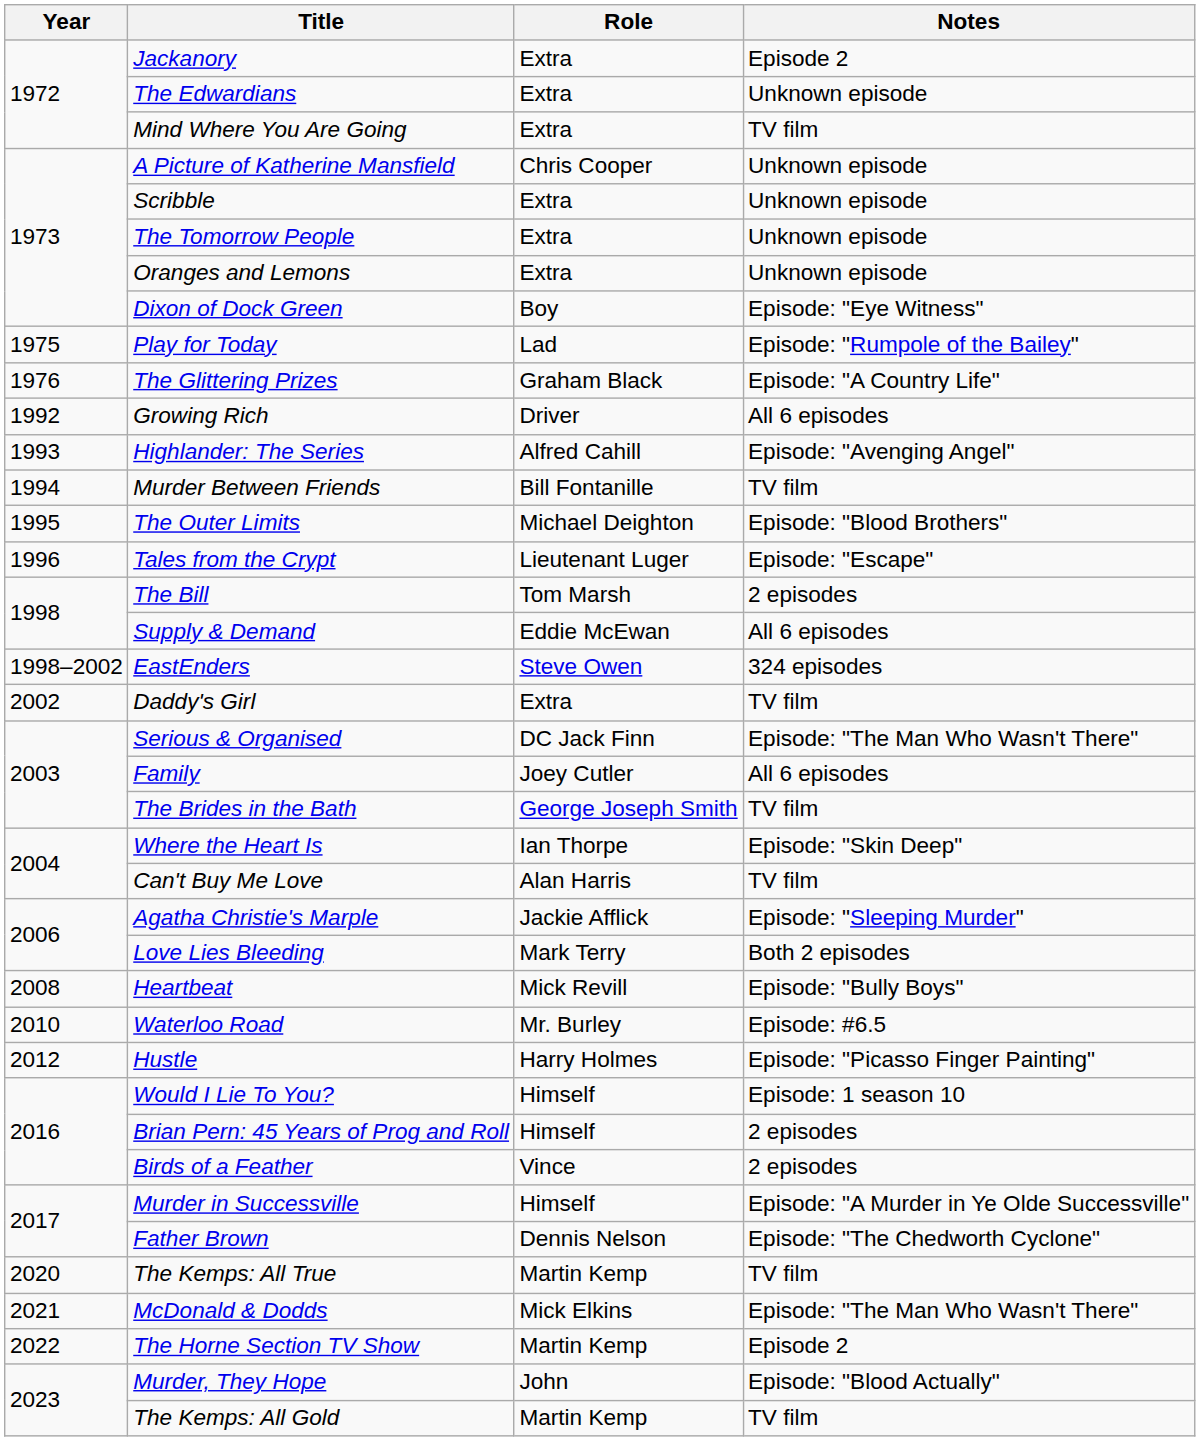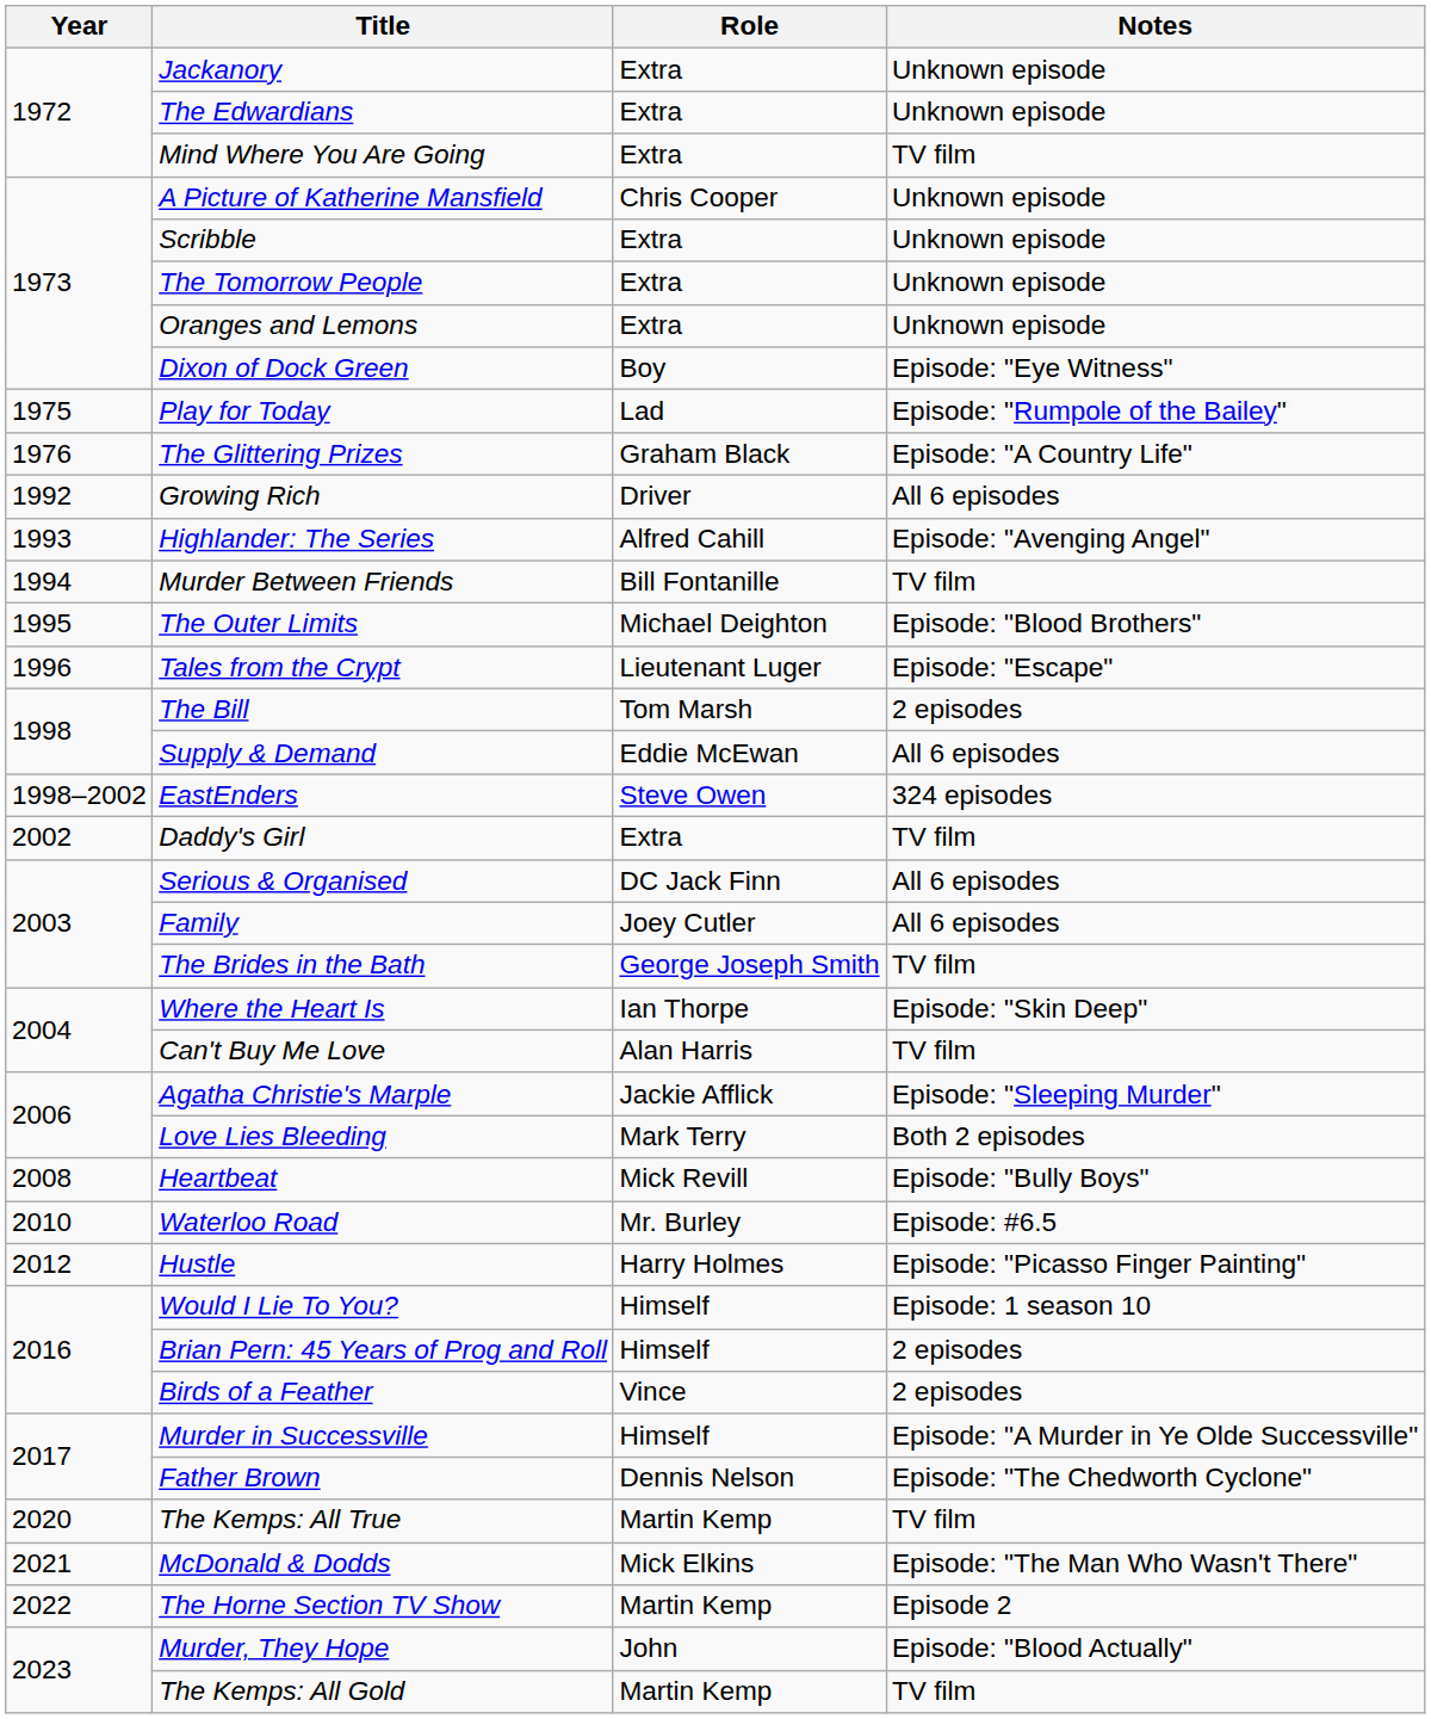Jackanory | Notes: Episode 2 -> Unknown episode
Serious & Organised | Notes: Episode: "The Man Who Wasn't There" -> All 6 episodes
